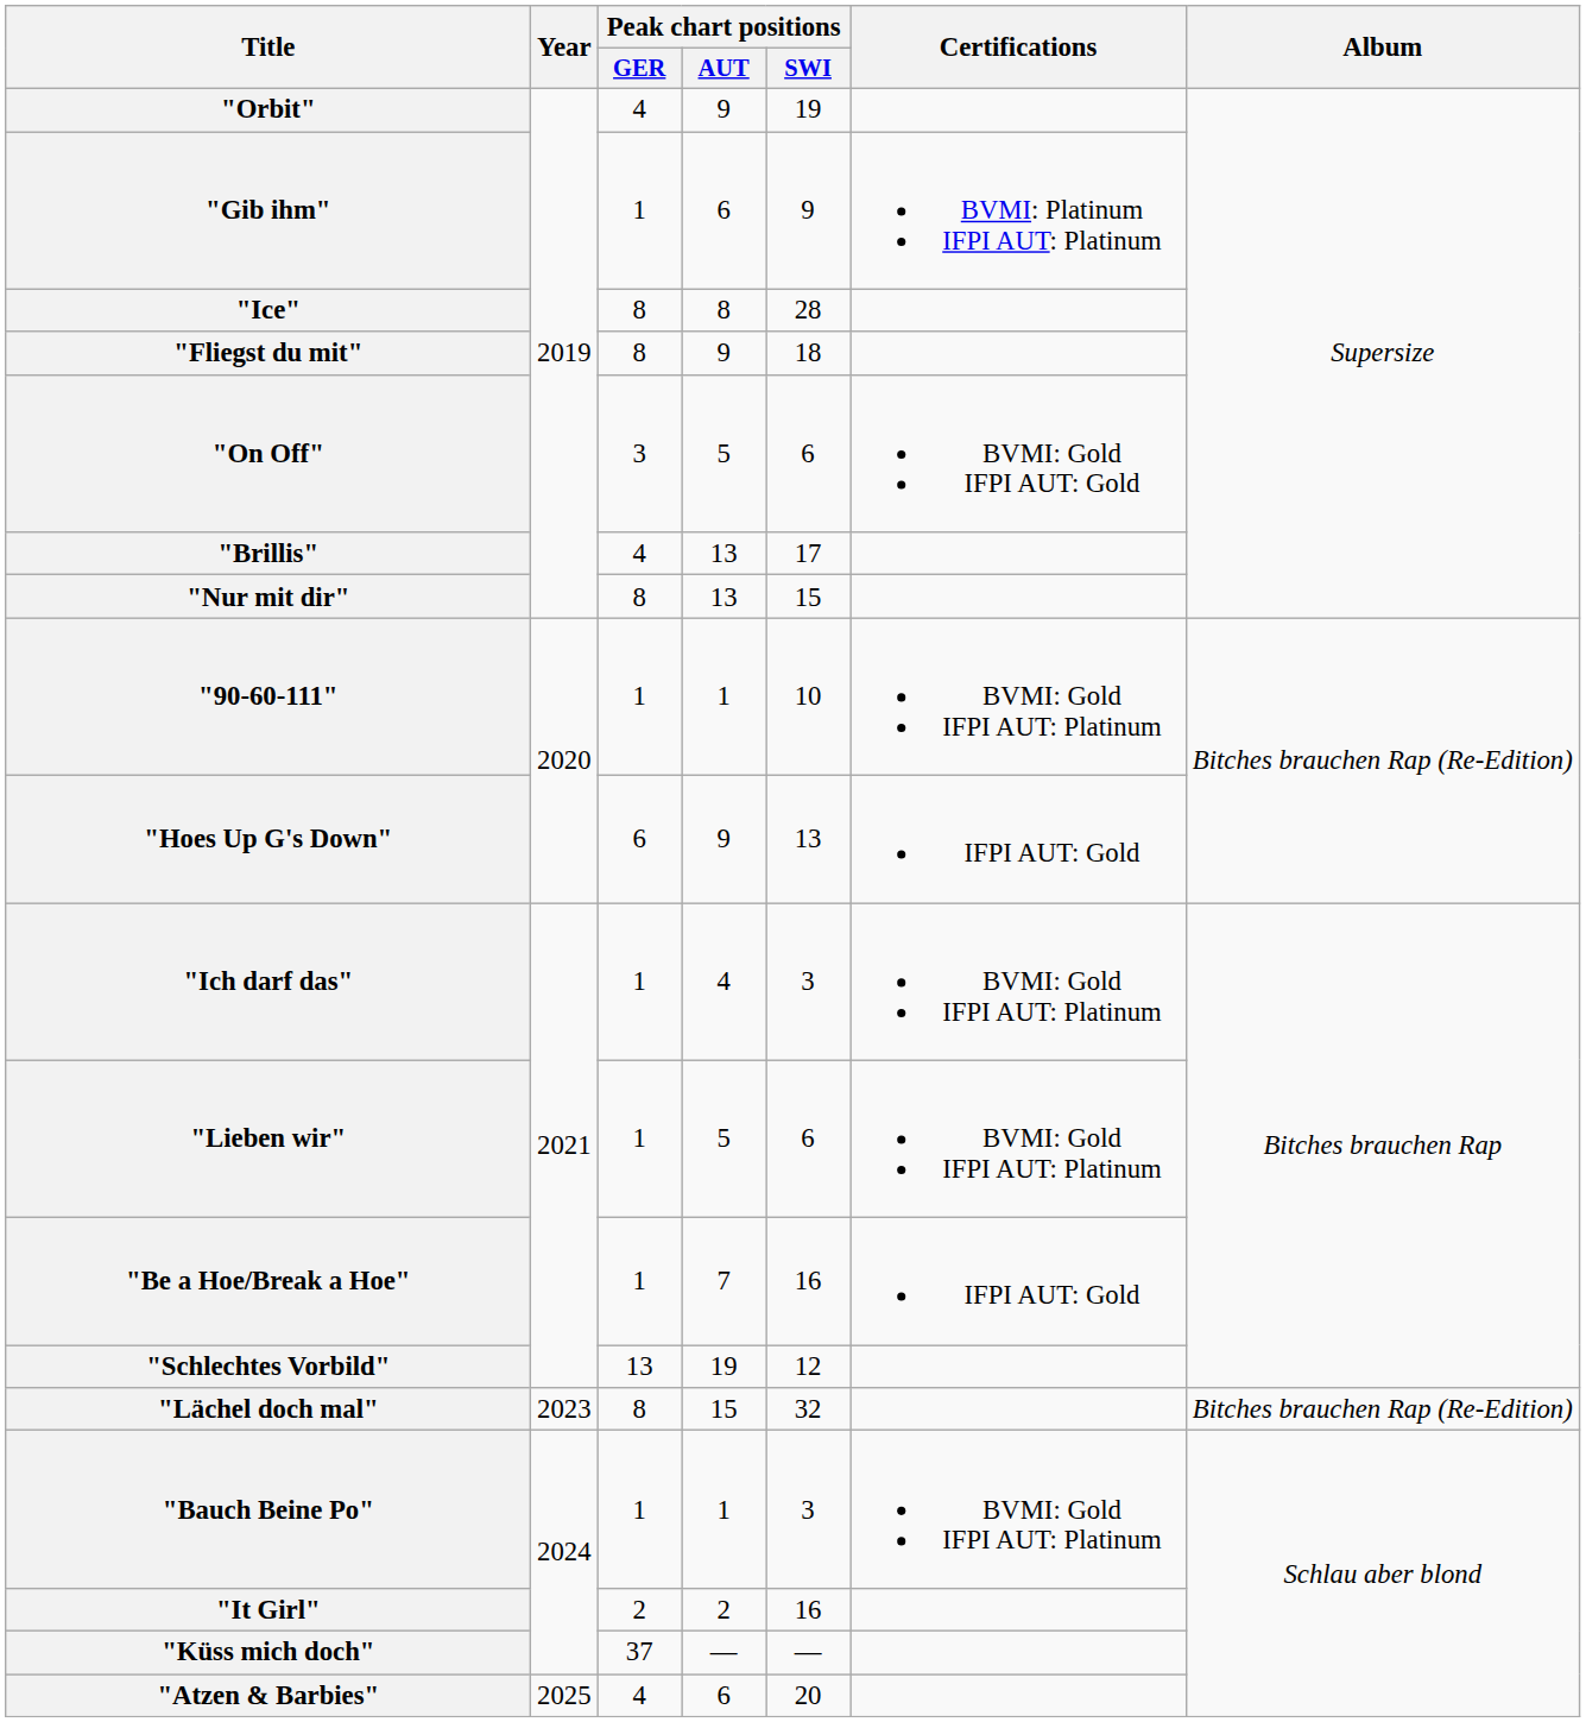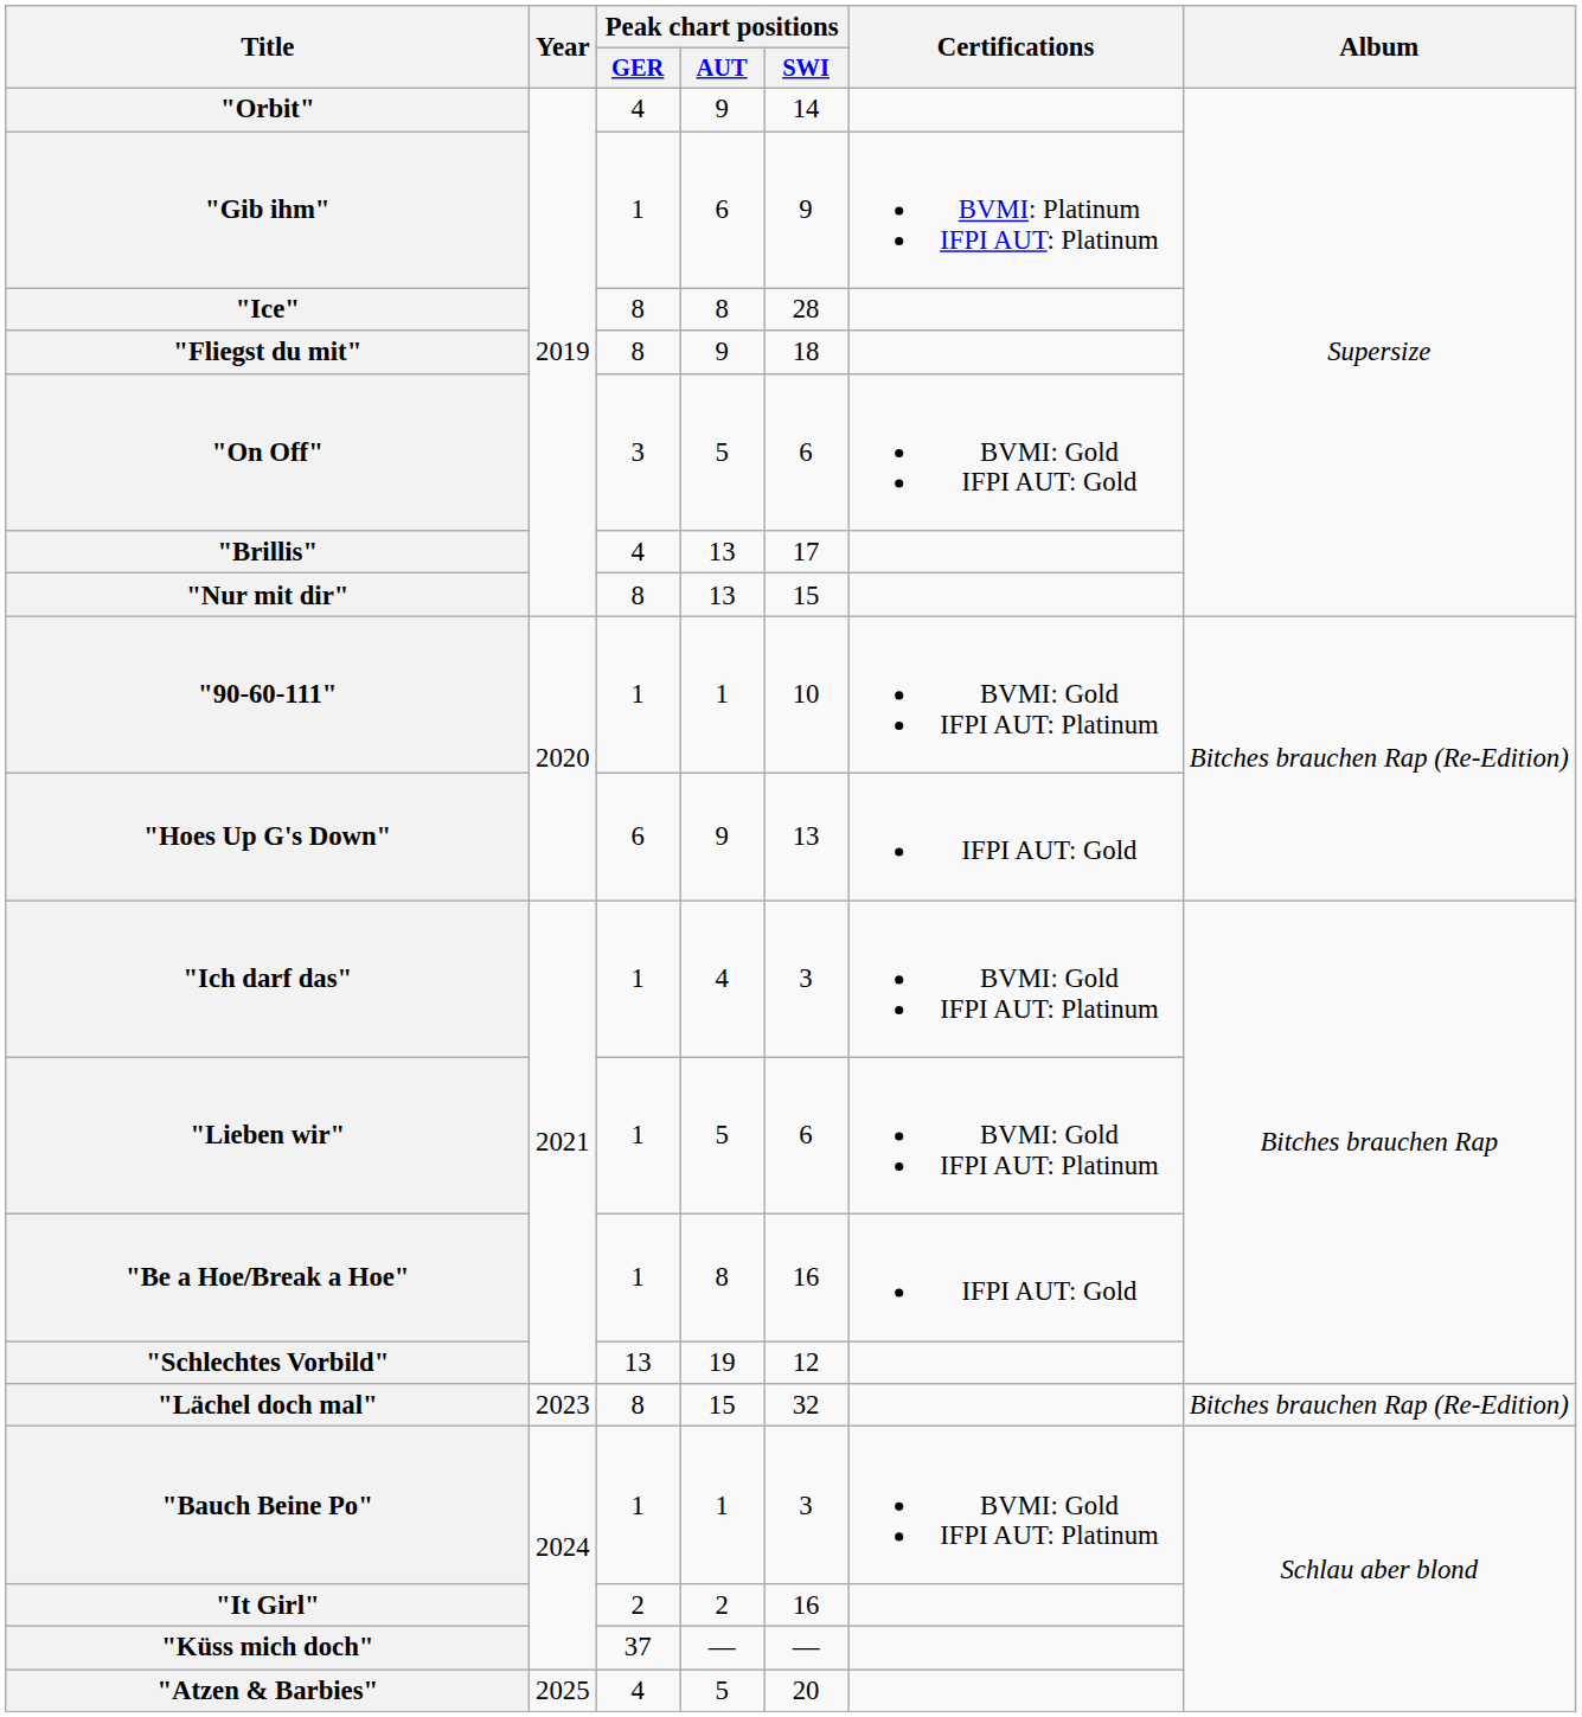"Orbit" | Peak chart positions / SWI: 19 -> 14
"Be a Hoe/Break a Hoe" | Peak chart positions / AUT: 7 -> 8
"Atzen & Barbies" | Peak chart positions / AUT: 6 -> 5
